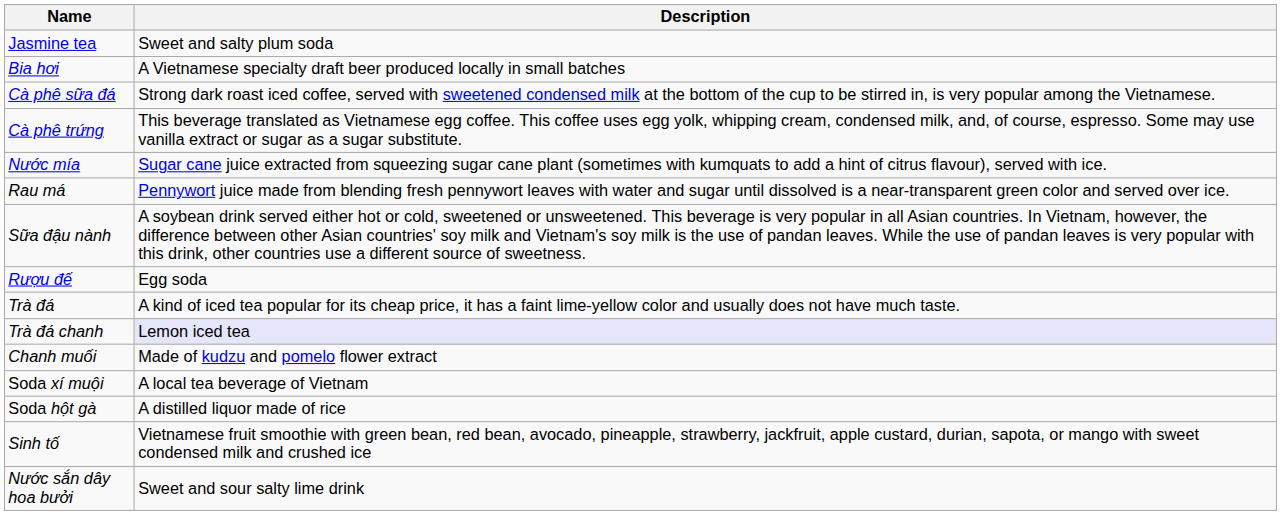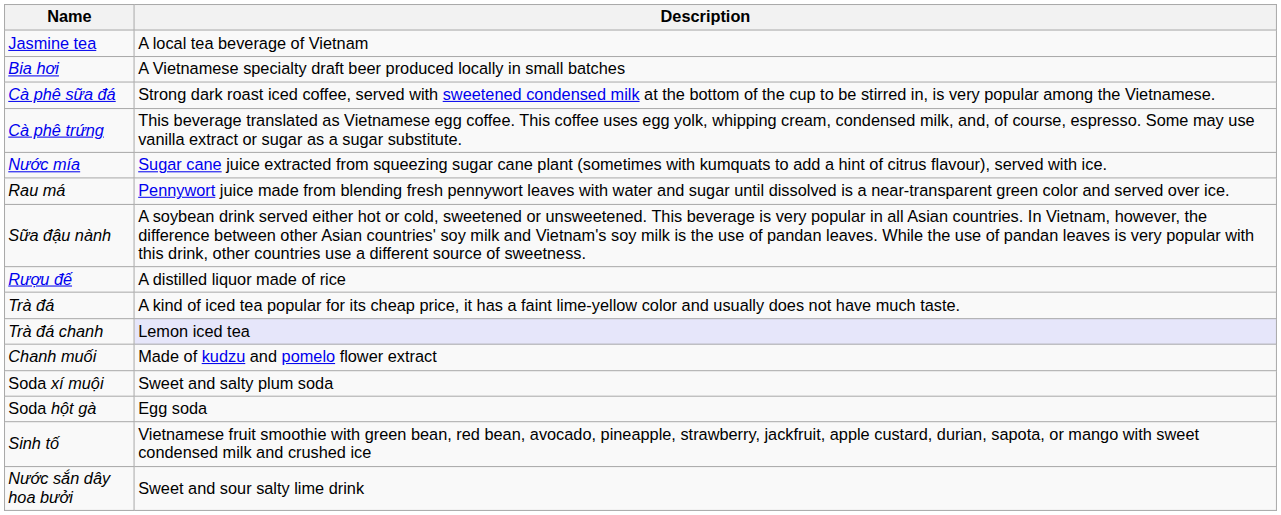Jasmine tea | Description: Sweet and salty plum soda -> A local tea beverage of Vietnam
Rượu đế | Description: Egg soda -> A distilled liquor made of rice
Soda xí muội | Description: A local tea beverage of Vietnam -> Sweet and salty plum soda
Soda hột gà | Description: A distilled liquor made of rice -> Egg soda
